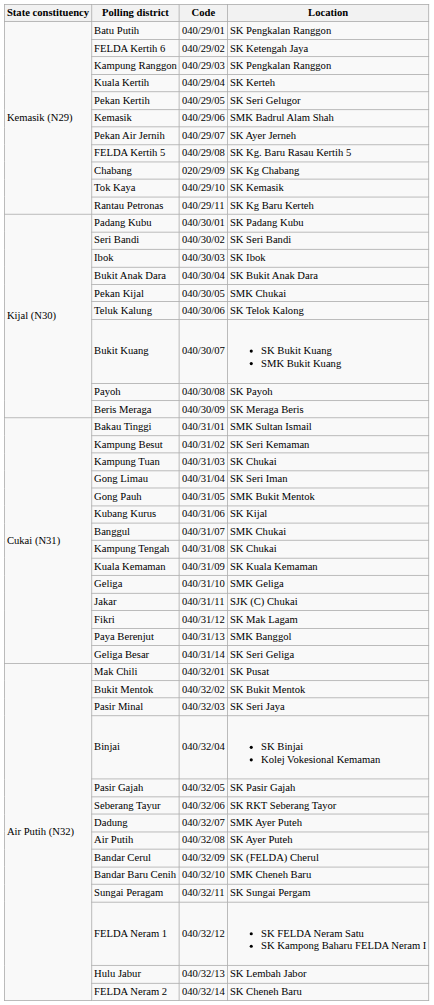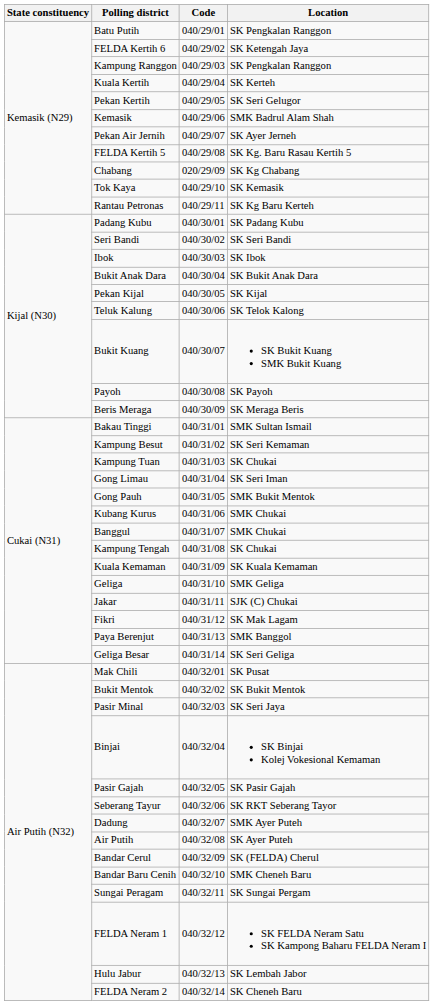Pekan Kijal | Location: SMK Chukai -> SK Kijal
Kubang Kurus | Location: SK Kijal -> SMK Chukai
